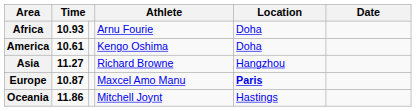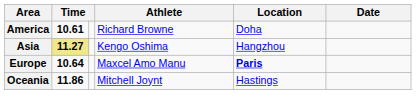- row: Africa | 10.93 | Arnu Fourie | Doha
America | Athlete: Kengo Oshima -> Richard Browne
Asia | column 2: no background -> khaki background
Asia | Athlete: Richard Browne -> Kengo Oshima
Europe | column 2: 10.87 -> 10.64
